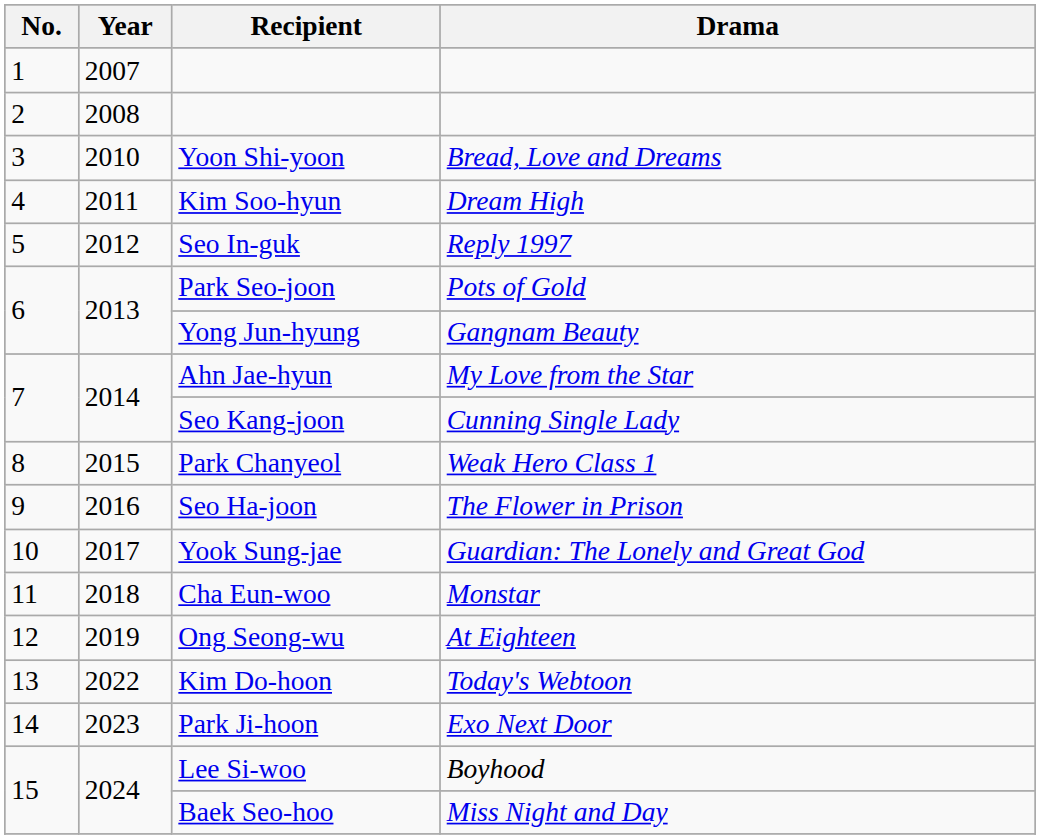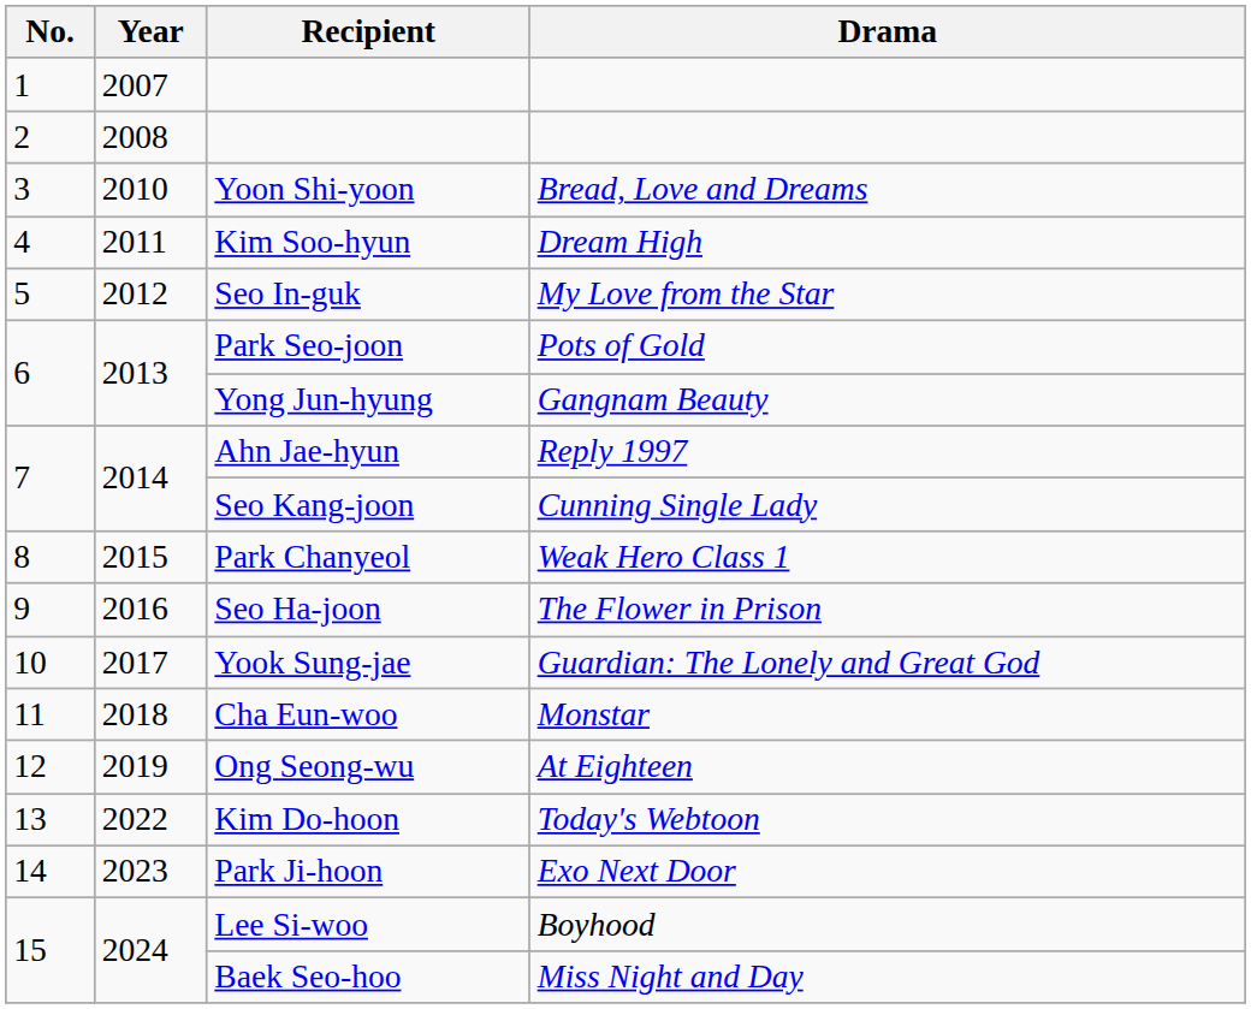Seo In-guk | Drama: Reply 1997 -> My Love from the Star
Ahn Jae-hyun | Drama: My Love from the Star -> Reply 1997
